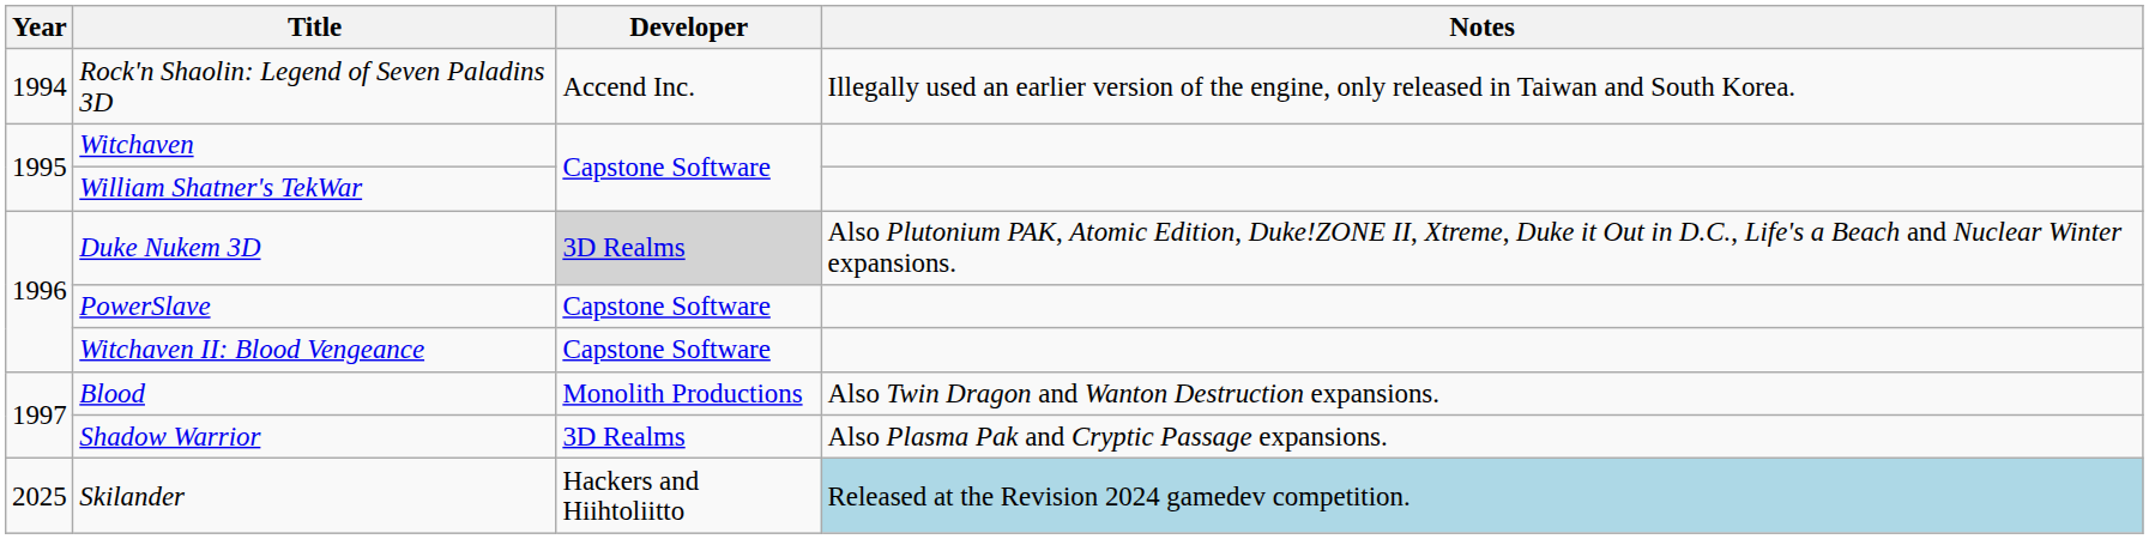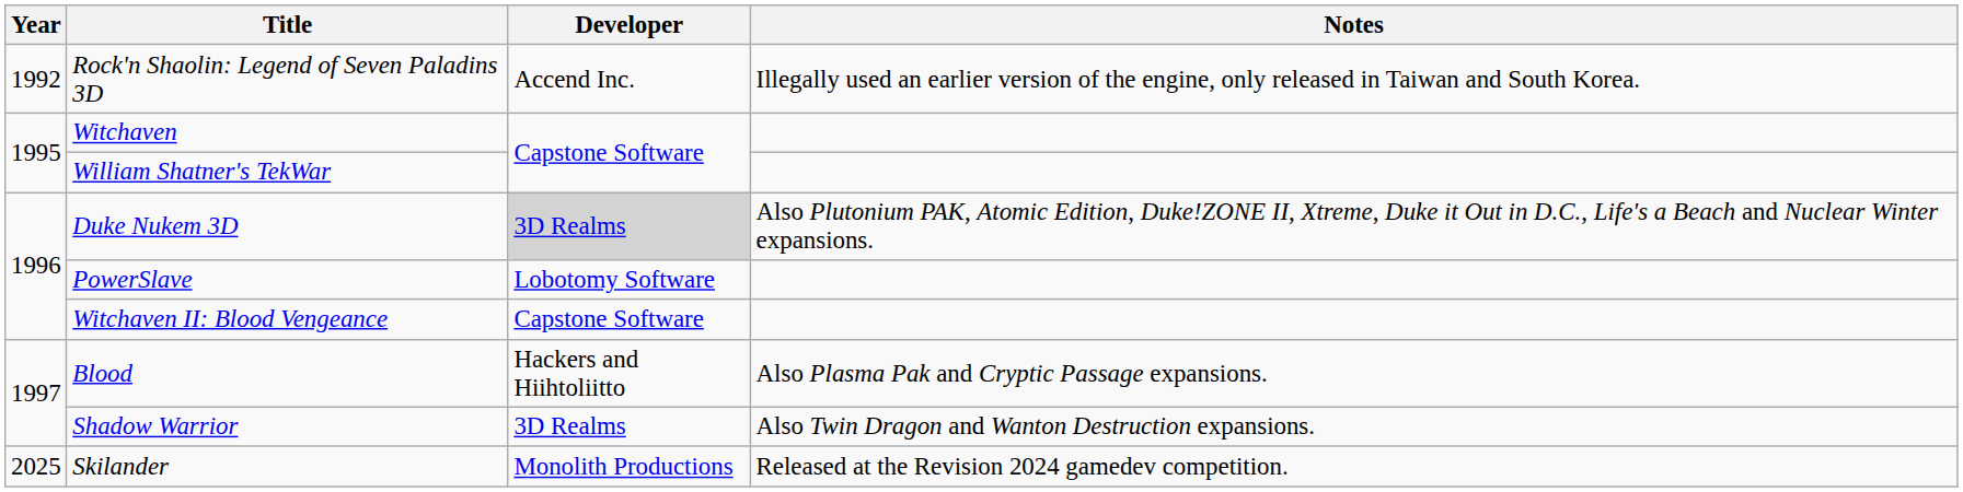Rock'n Shaolin: Legend of Seven Paladins 3D | Year: 1994 -> 1992
PowerSlave | Developer: Capstone Software -> Lobotomy Software
Blood | Developer: Monolith Productions -> Hackers and Hiihtoliitto
Blood | Notes: Also Twin Dragon and Wanton Destruction expansions. -> Also Plasma Pak and Cryptic Passage expansions.
Shadow Warrior | Notes: Also Plasma Pak and Cryptic Passage expansions. -> Also Twin Dragon and Wanton Destruction expansions.
Skilander | Developer: Hackers and Hiihtoliitto -> Monolith Productions
Skilander | Notes: lightblue background -> no background
